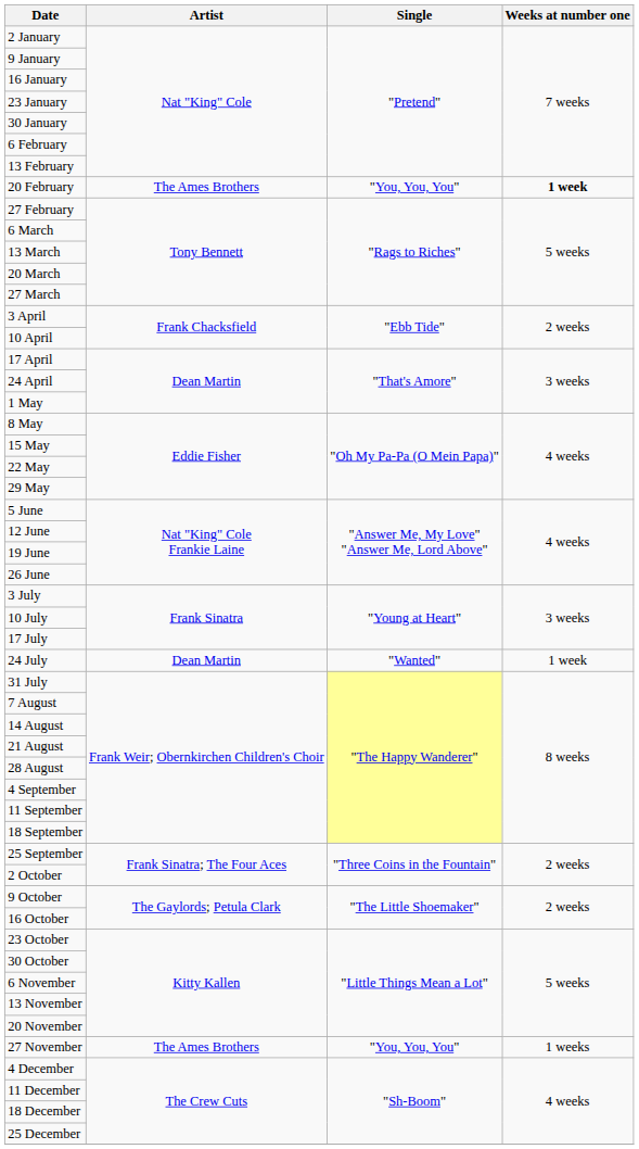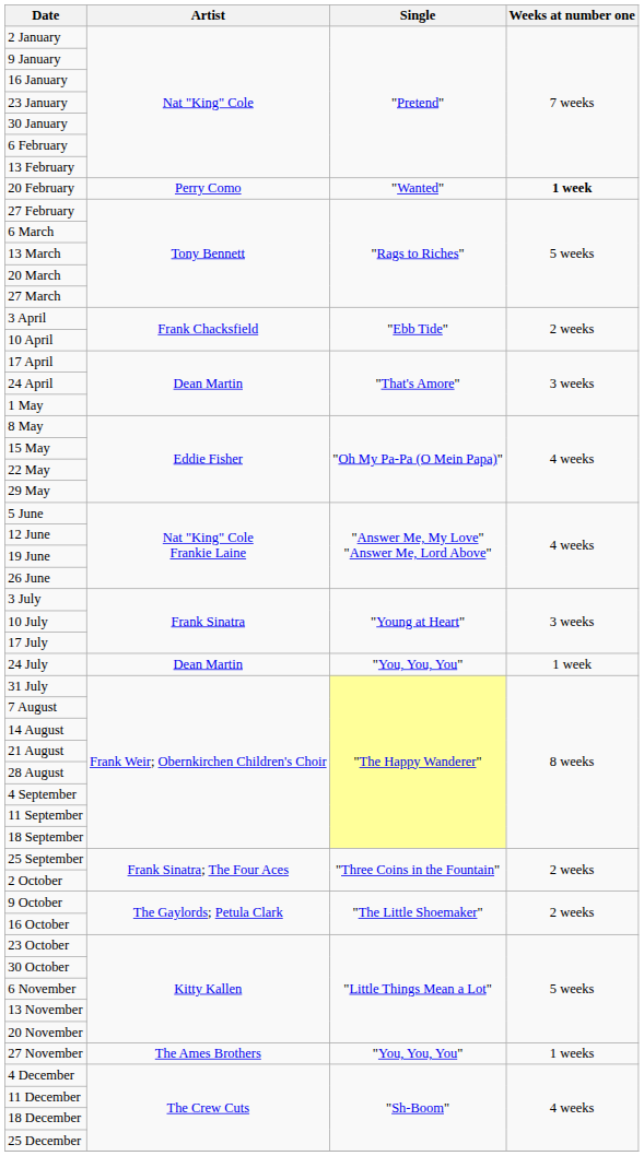20 February | Artist: The Ames Brothers -> Perry Como
20 February | Single: "You, You, You" -> "Wanted"
24 July | Single: "Wanted" -> "You, You, You"
